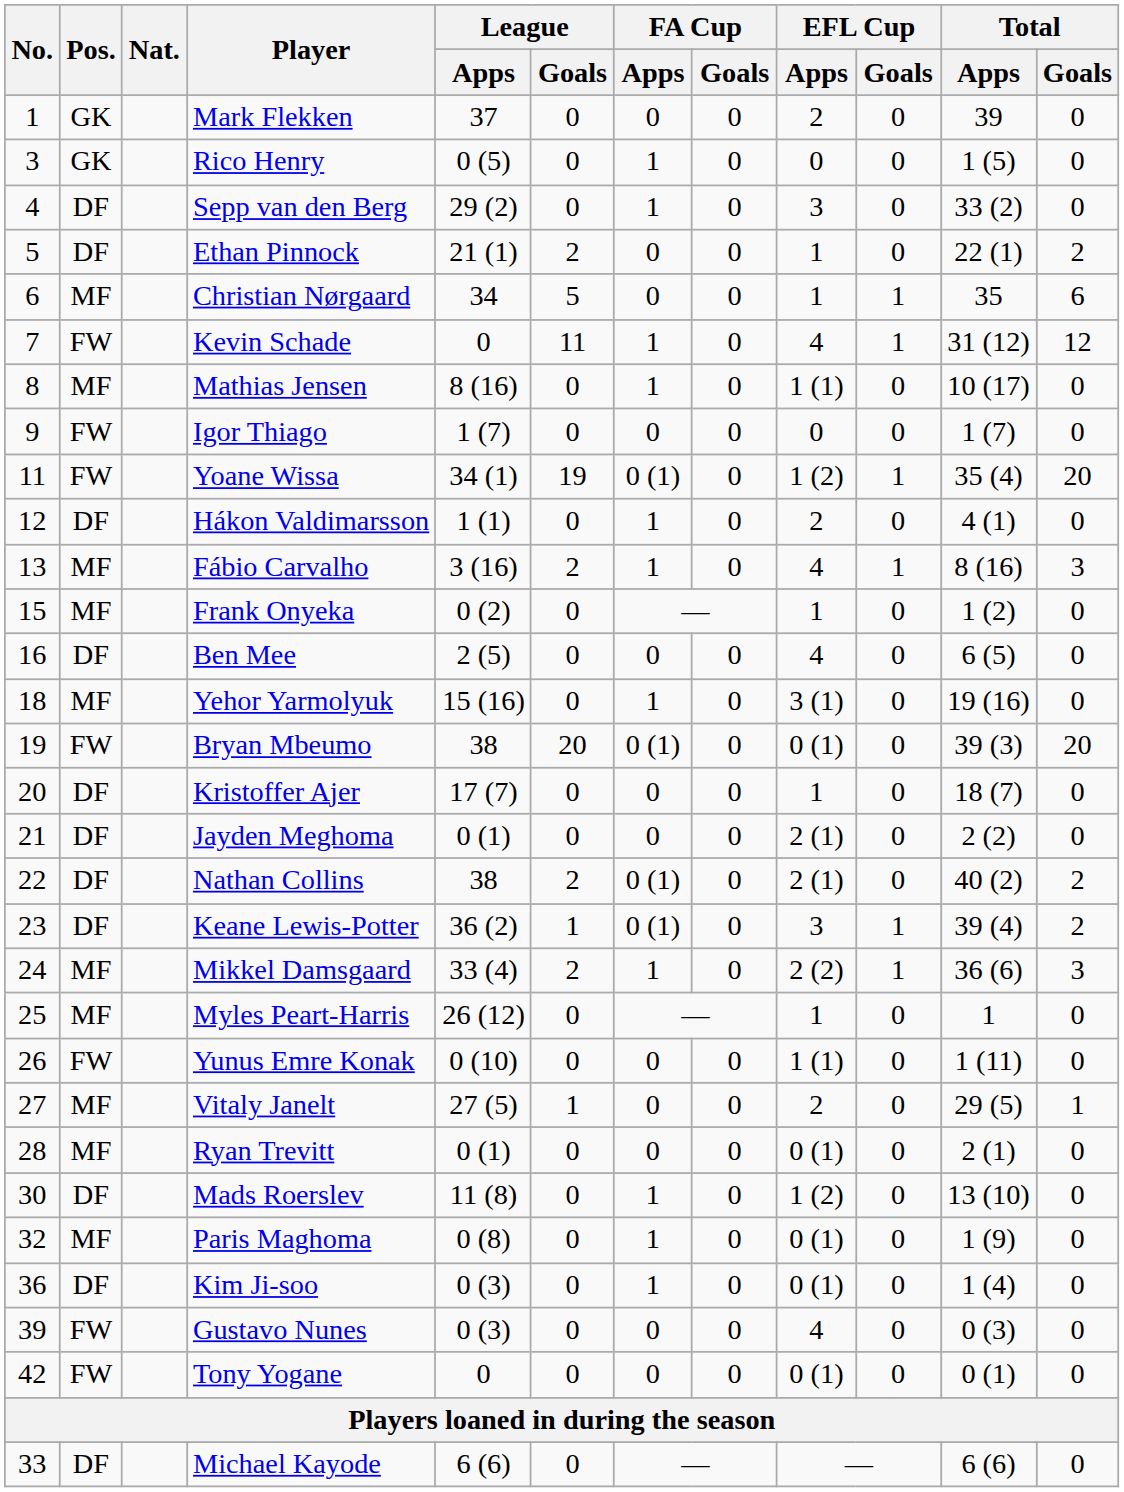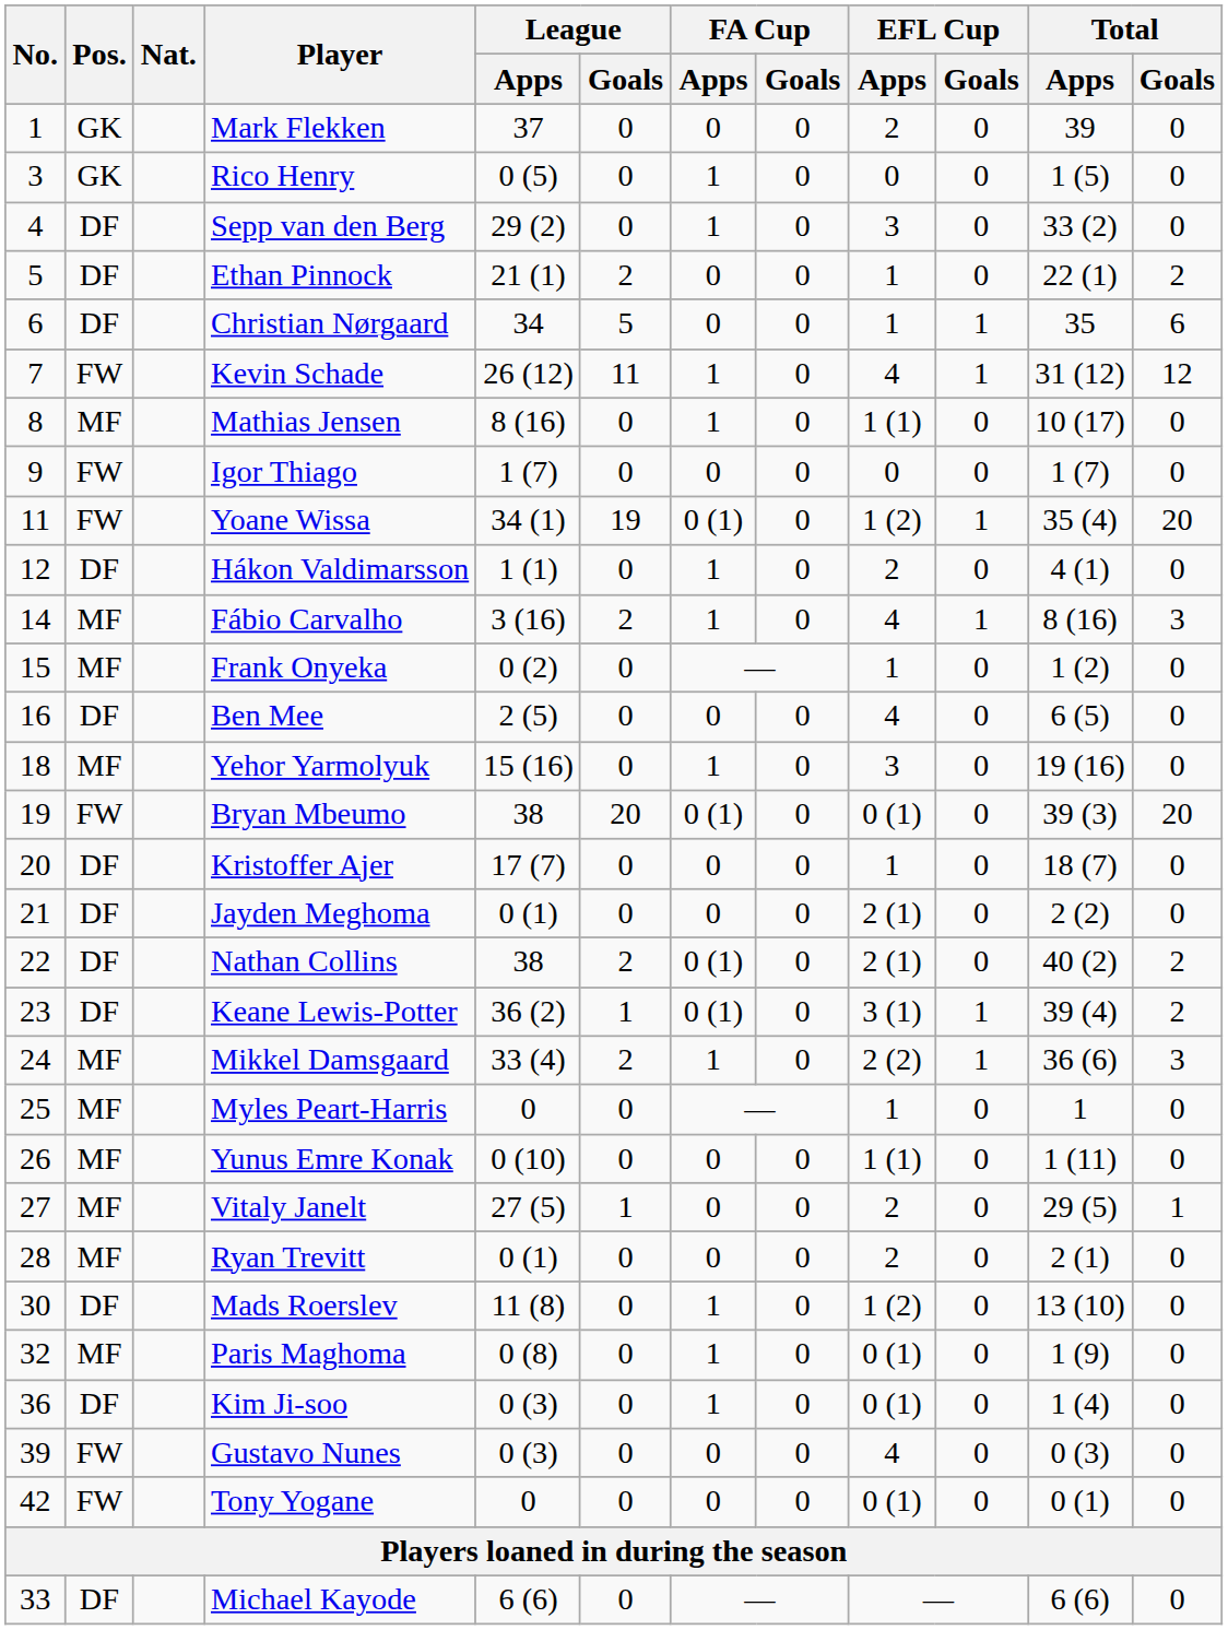Christian Nørgaard | Pos.: MF -> DF
Kevin Schade | League / Apps: 0 -> 26 (12)
Fábio Carvalho | No.: 13 -> 14
Yehor Yarmolyuk | EFL Cup / Apps: 3 (1) -> 3
Keane Lewis-Potter | EFL Cup / Apps: 3 -> 3 (1)
Myles Peart-Harris | League / Apps: 26 (12) -> 0
Yunus Emre Konak | Pos.: FW -> MF
Ryan Trevitt | EFL Cup / Apps: 0 (1) -> 2
